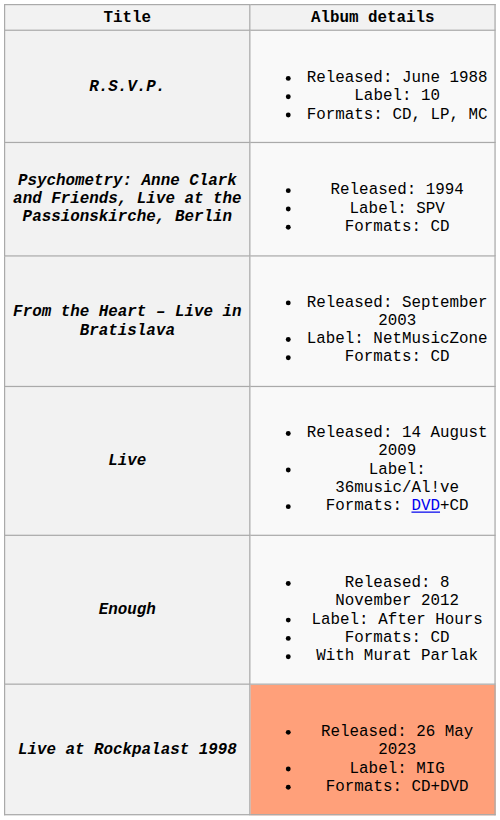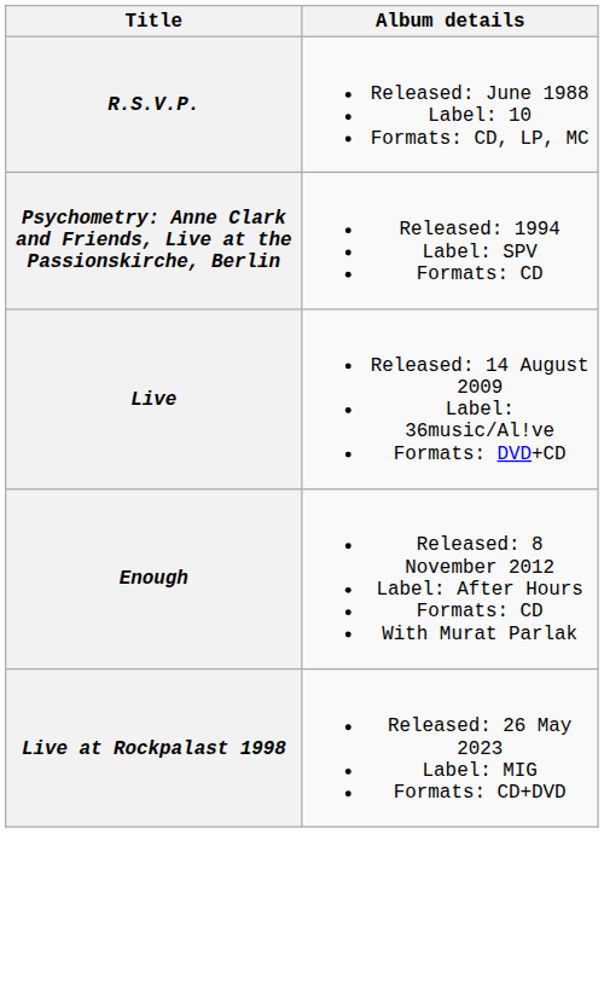- row: From the Heart – Live in Bratislava | Released: September 2003 Label: NetMusicZone Formats: CD
Live at Rockpalast 1998 | Album details: lightsalmon background -> no background
